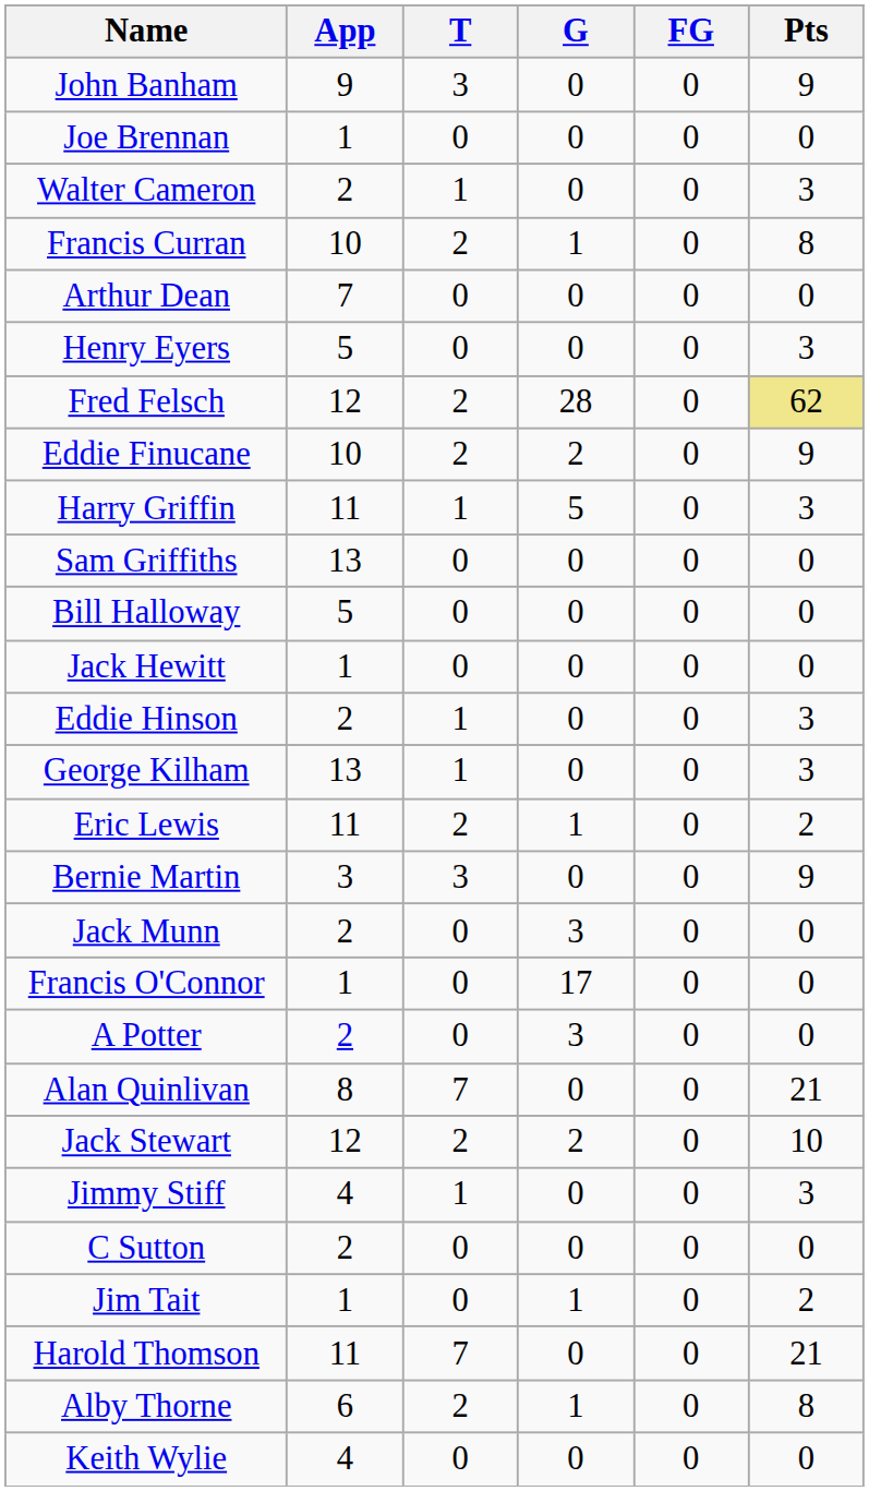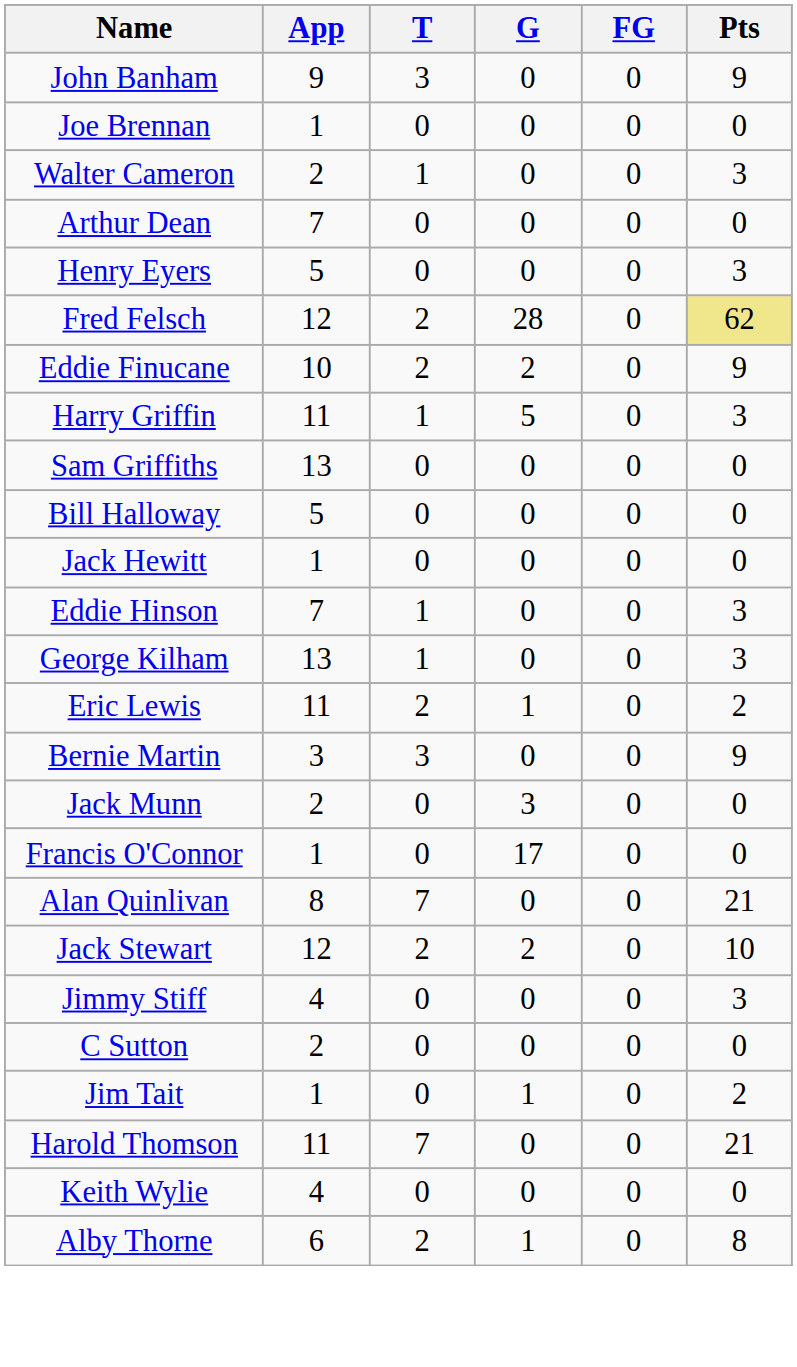- row: Francis Curran | 10 | 2 | 1 | 0 | 8
Eddie Hinson | App: 2 -> 7
- row: A Potter | 2 | 0 | 3 | 0 | 0
Jimmy Stiff | T: 1 -> 0
rows swapped: Alby Thorne <-> Keith Wylie
